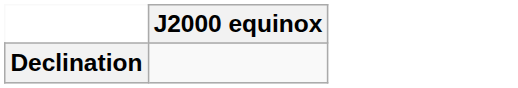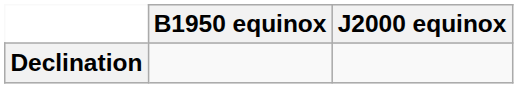+ column: B1950 equinox
